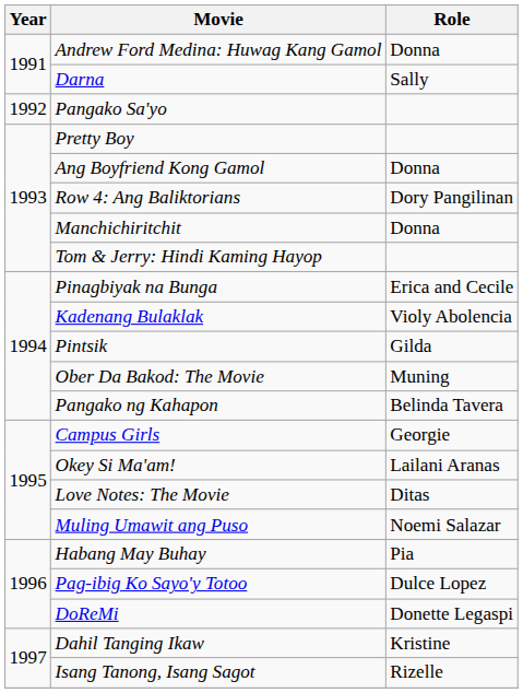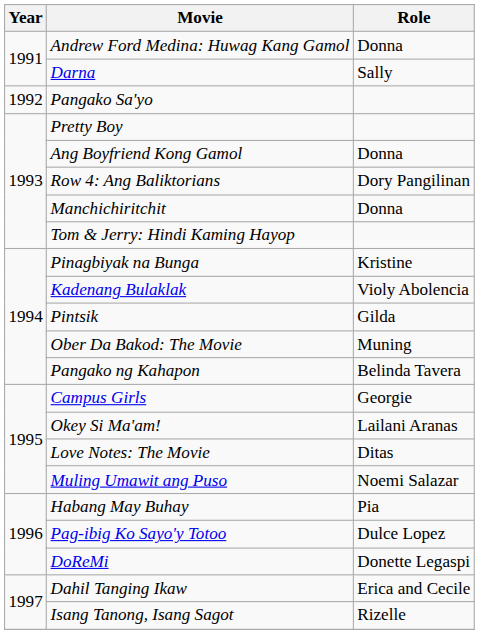Pinagbiyak na Bunga | Role: Erica and Cecile -> Kristine
Dahil Tanging Ikaw | Role: Kristine -> Erica and Cecile
